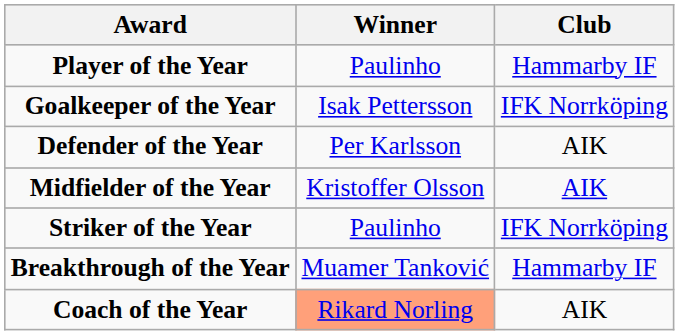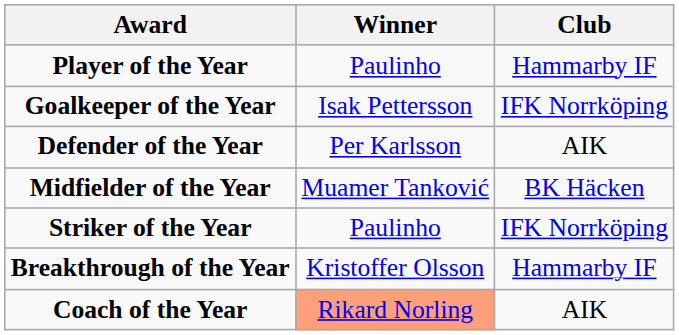Midfielder of the Year | Winner: Kristoffer Olsson -> Muamer Tanković
Midfielder of the Year | Club: AIK -> BK Häcken
Breakthrough of the Year | Winner: Muamer Tanković -> Kristoffer Olsson
